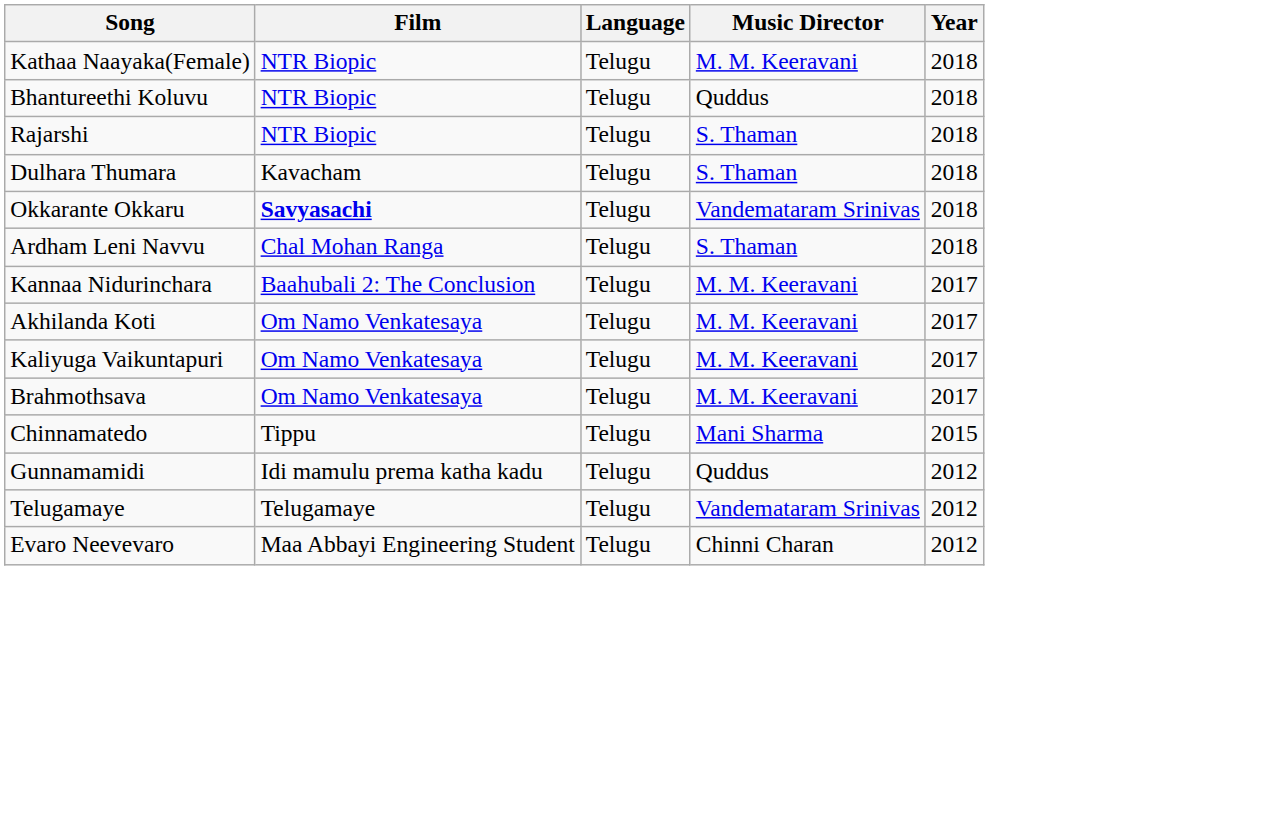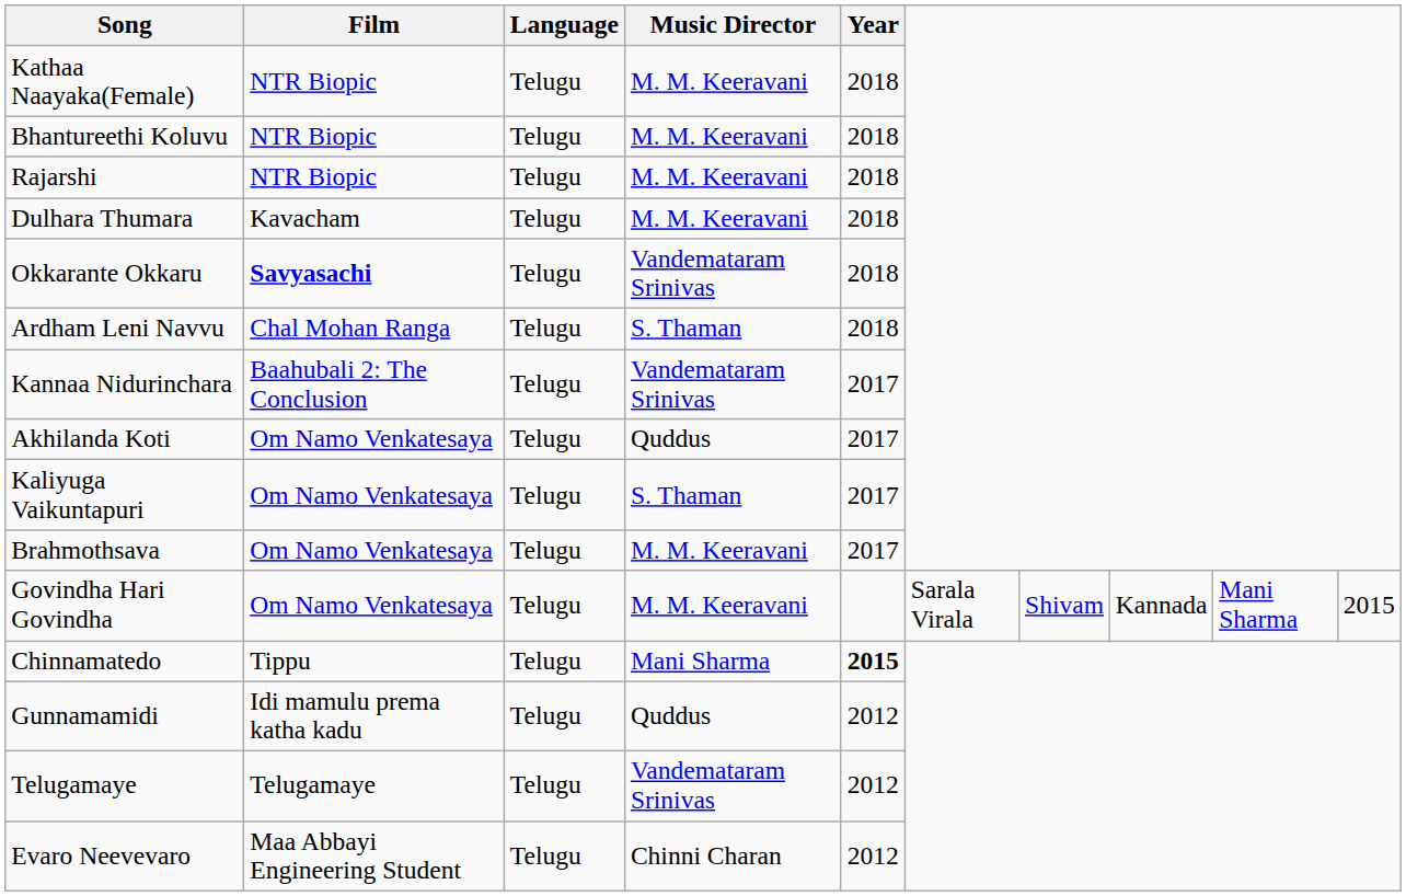Bhantureethi Koluvu | Music Director: Quddus -> M. M. Keeravani
Rajarshi | Music Director: S. Thaman -> M. M. Keeravani
Dulhara Thumara | Music Director: S. Thaman -> M. M. Keeravani
Kannaa Nidurinchara | Music Director: M. M. Keeravani -> Vandemataram Srinivas
Akhilanda Koti | Music Director: M. M. Keeravani -> Quddus
Kaliyuga Vaikuntapuri | Music Director: M. M. Keeravani -> S. Thaman
+ row: Govindha Hari Govindha | Om Namo Venkatesaya | Telugu | M. M. Keeravani | Sarala Virala | Shivam | Kannada | Mani Sharma | 2015
Chinnamatedo | Year: normal -> bold
